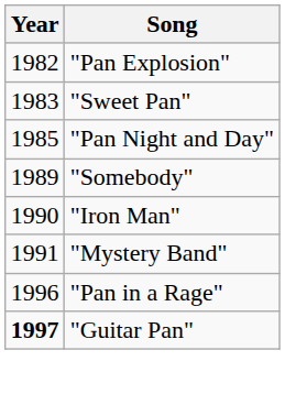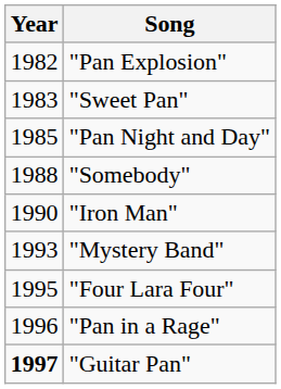"Somebody" | Year: 1989 -> 1988
"Mystery Band" | Year: 1991 -> 1993
+ row: 1995 | "Four Lara Four"
